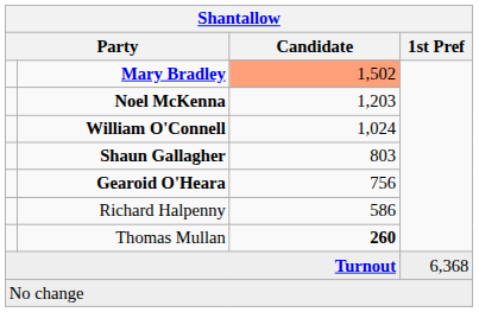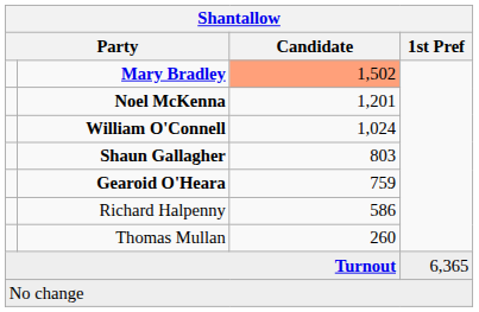Noel McKenna | Candidate: 1,203 -> 1,201
Gearoid O'Heara | Candidate: 756 -> 759
Thomas Mullan | Candidate: bold -> normal
Turnout | 1st Pref: 6,368 -> 6,365
